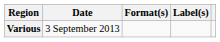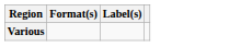- column: Date | 3 September 2013
